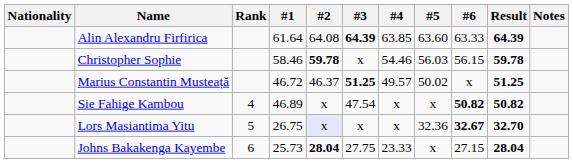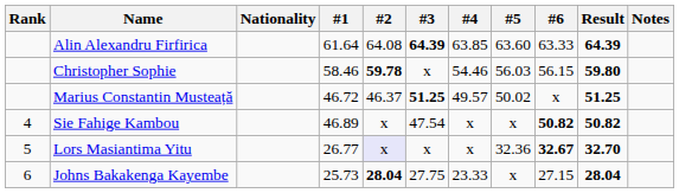columns swapped: Rank <-> Nationality
Christopher Sophie | Result: 59.78 -> 59.80
Lors Masiantima Yitu | #1: 26.75 -> 26.77
